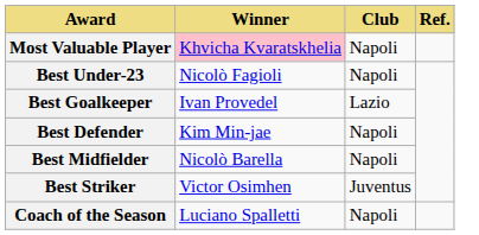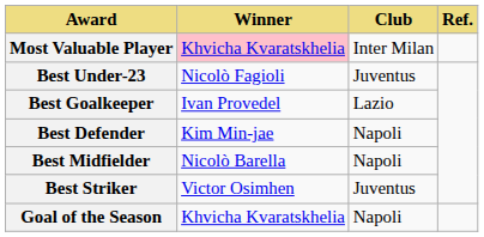Most Valuable Player | Club: Napoli -> Inter Milan
Best Under-23 | Club: Napoli -> Juventus
- row: Coach of the Season | Luciano Spalletti | Napoli
+ row: Goal of the Season | Khvicha Kvaratskhelia | Napoli
